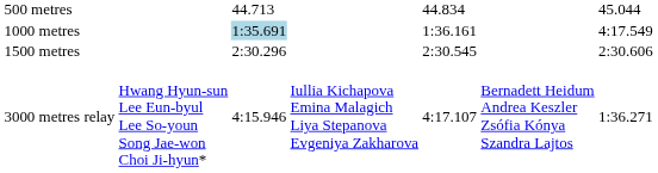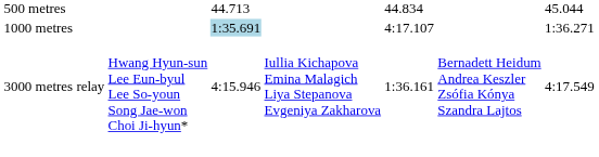1000 metres | column 5: 1:36.161 -> 4:17.107
1000 metres | column 7: 4:17.549 -> 1:36.271
- row: 1500 metres | 2:30.296 | 2:30.545 | 2:30.606
3000 metres relay | column 5: 4:17.107 -> 1:36.161
3000 metres relay | column 7: 1:36.271 -> 4:17.549
